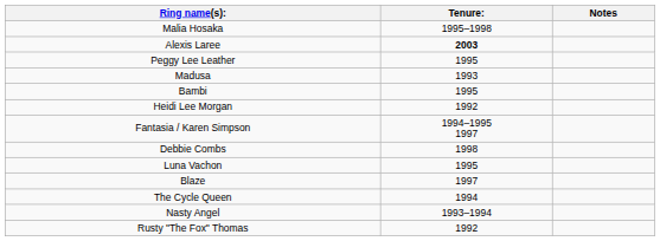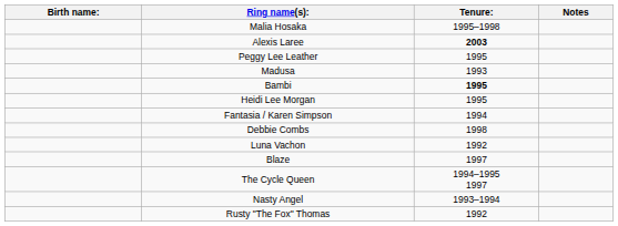+ column: Birth name:
Bambi | Tenure:: normal -> bold
Heidi Lee Morgan | Tenure:: 1992 -> 1995
Fantasia / Karen Simpson | Tenure:: 1994–1995 1997 -> 1994
Luna Vachon | Tenure:: 1995 -> 1992
The Cycle Queen | Tenure:: 1994 -> 1994–1995 1997
